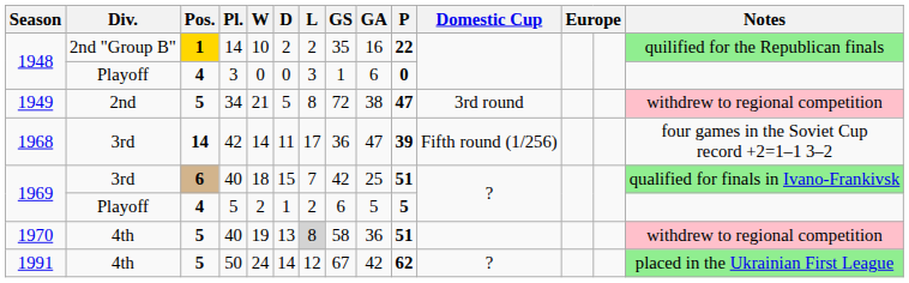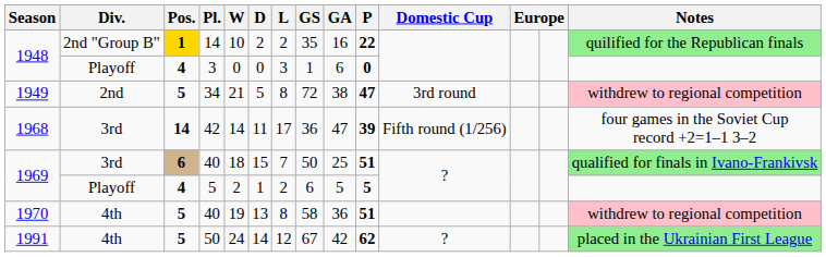1969 / 40 | GS: 42 -> 50
1970 / 40 | L: lightgrey background -> no background
